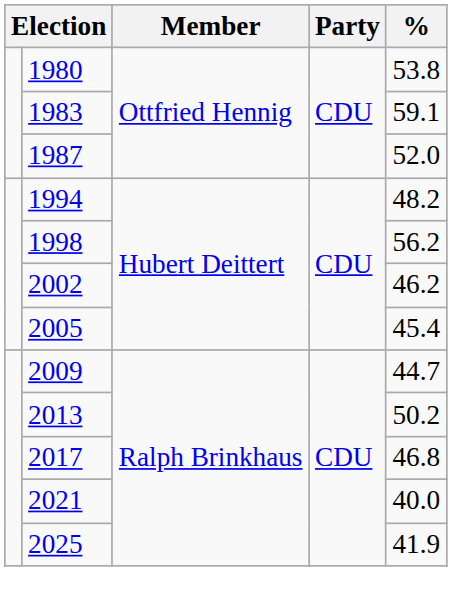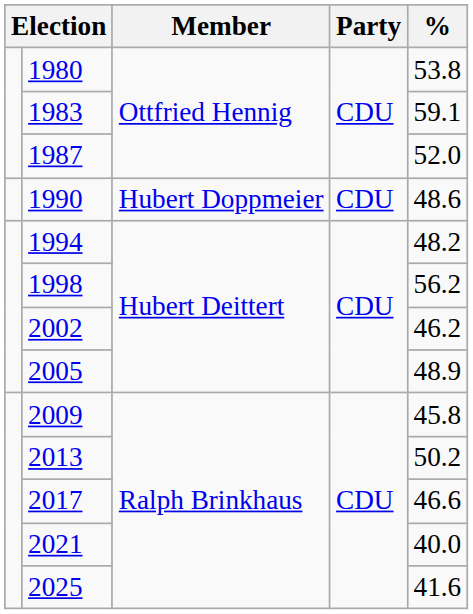+ row: 1990 | Hubert Doppmeier | CDU | 48.6
2005 | %: 45.4 -> 48.9
2009 | %: 44.7 -> 45.8
2017 | %: 46.8 -> 46.6
2025 | %: 41.9 -> 41.6
